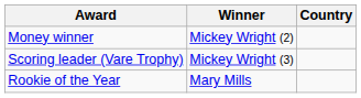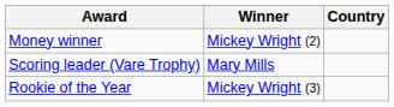Scoring leader (Vare Trophy) | Winner: Mickey Wright (3) -> Mary Mills
Rookie of the Year | Winner: Mary Mills -> Mickey Wright (3)
